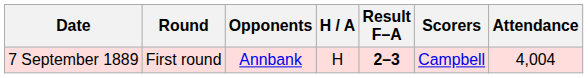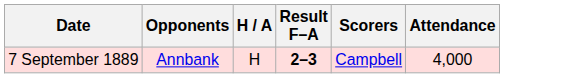- column: Round | First round
7 September 1889 | Attendance: 4,004 -> 4,000
